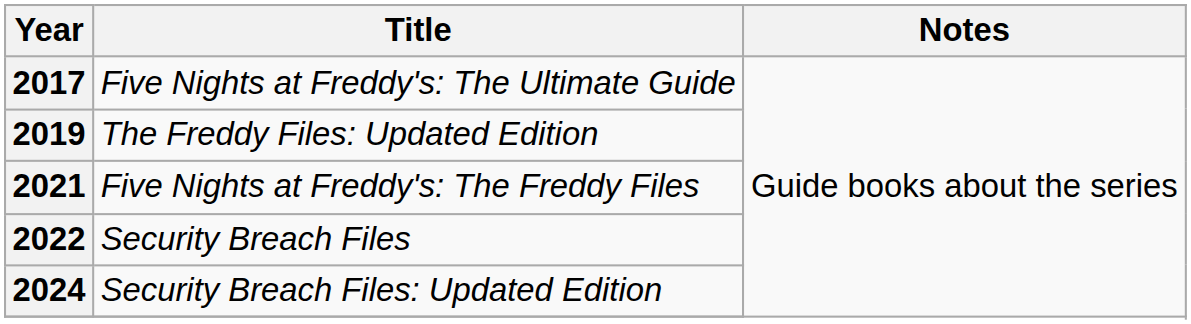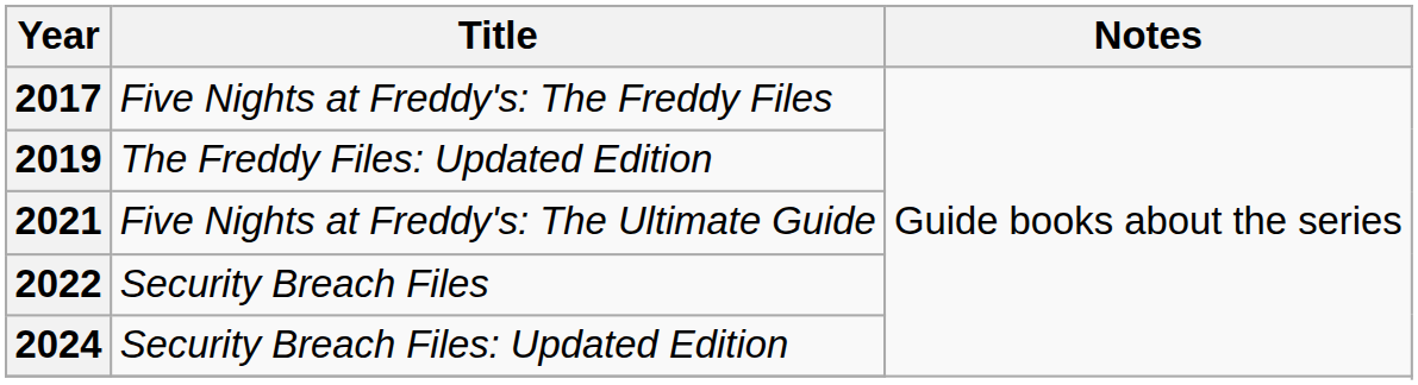2017 | Title: Five Nights at Freddy's: The Ultimate Guide -> Five Nights at Freddy's: The Freddy Files
2021 | Title: Five Nights at Freddy's: The Freddy Files -> Five Nights at Freddy's: The Ultimate Guide
